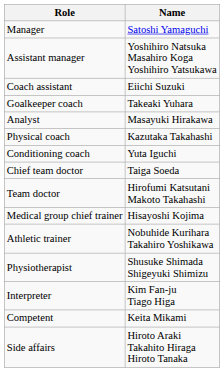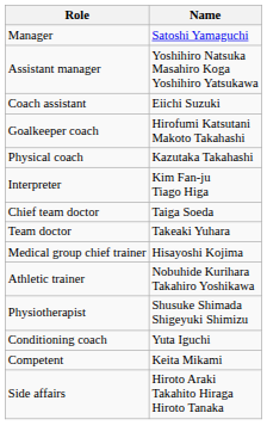Goalkeeper coach | Name: Takeaki Yuhara -> Hirofumi Katsutani Makoto Takahashi
- row: Analyst | Masayuki Hirakawa
rows swapped: Conditioning coach <-> Interpreter
Team doctor | Name: Hirofumi Katsutani Makoto Takahashi -> Takeaki Yuhara
